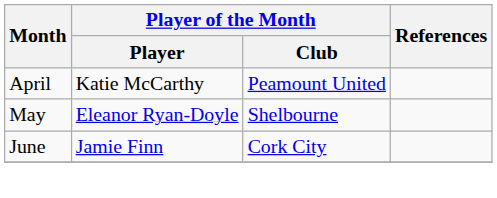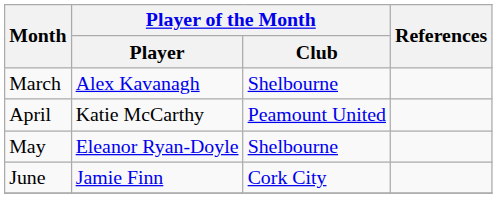+ row: March | Alex Kavanagh | Shelbourne
